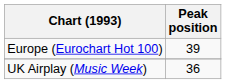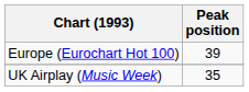UK Airplay (Music Week) | Peak position: 36 -> 35
